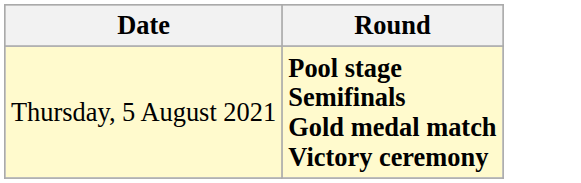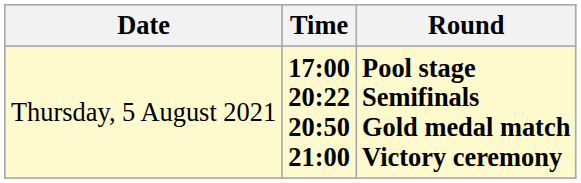+ column: Time | 17:00 20:22 20:50 21:00
